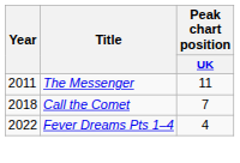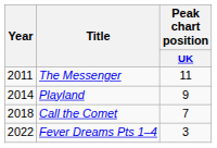+ row: 2014 | Playland | 9
Fever Dreams Pts 1–4 | Peak chart position / UK: 4 -> 3
